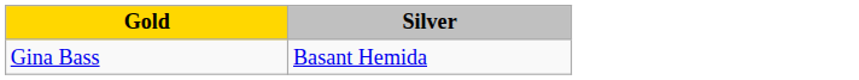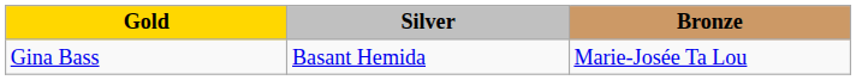+ column: Bronze | Marie-Josée Ta Lou
